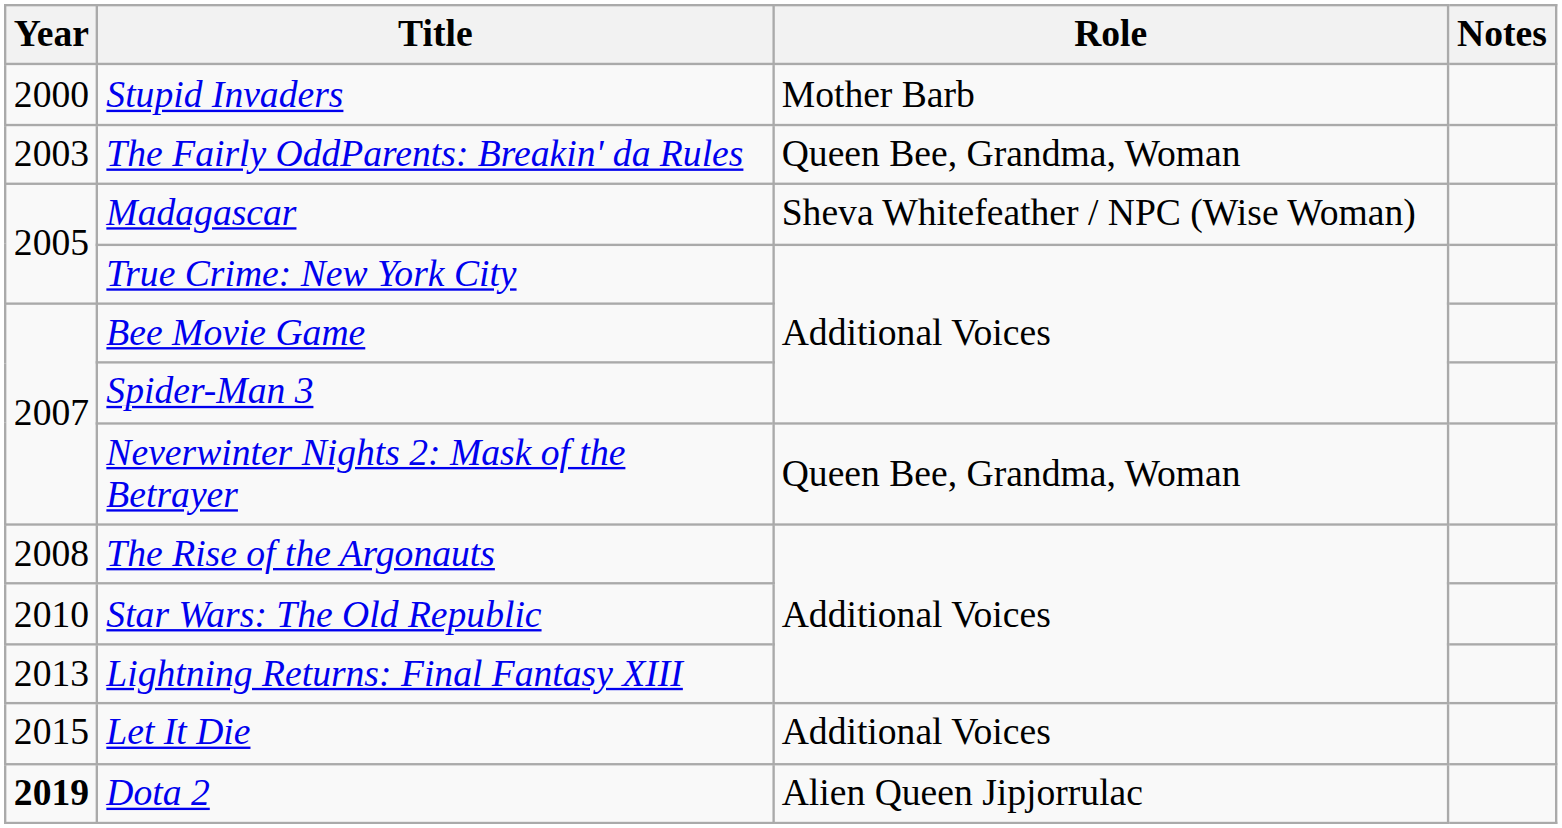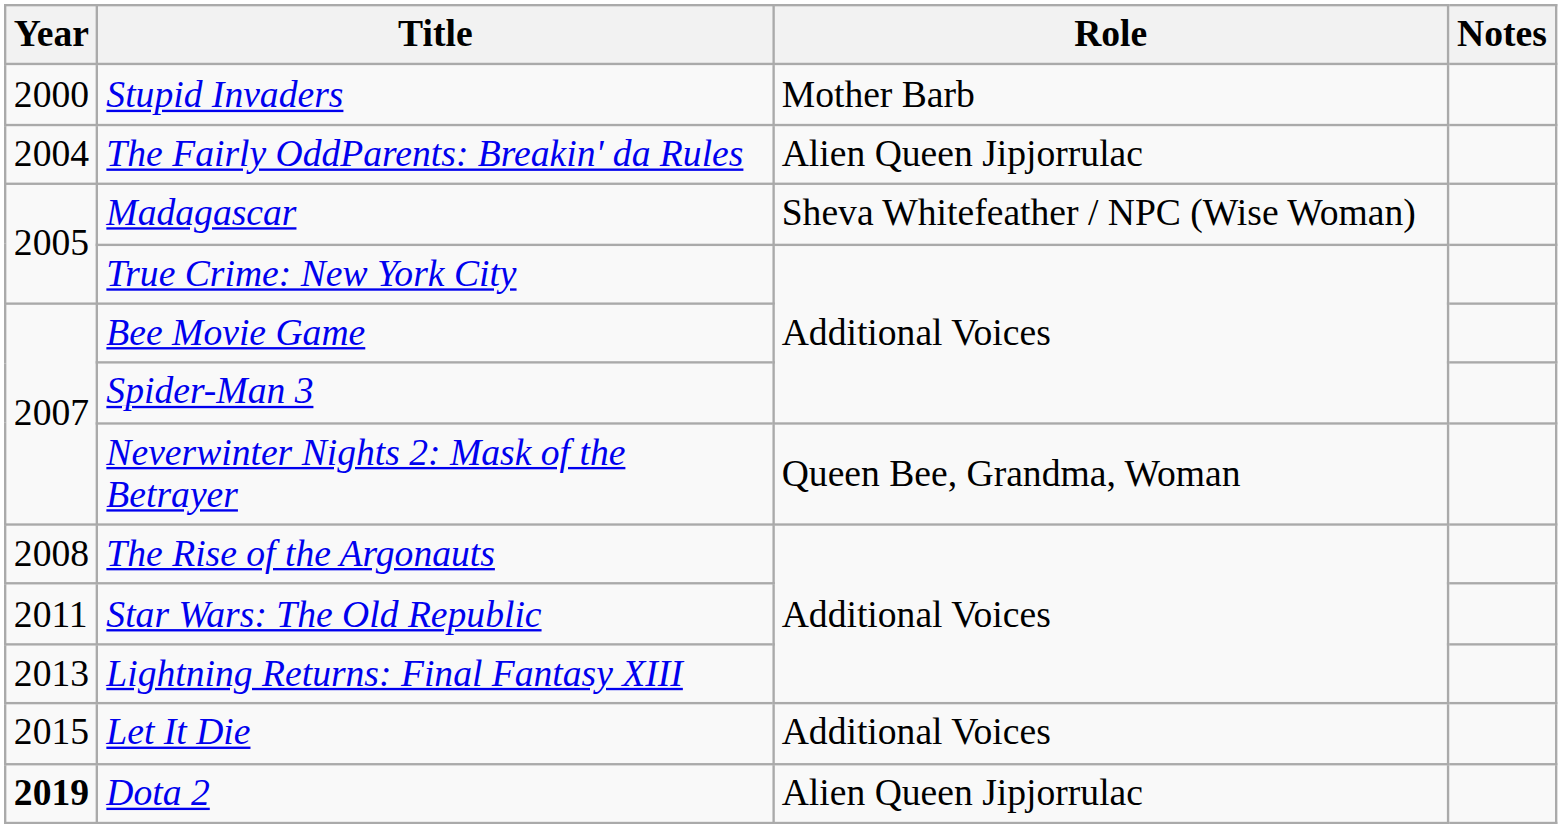The Fairly OddParents: Breakin' da Rules | Year: 2003 -> 2004
The Fairly OddParents: Breakin' da Rules | Role: Queen Bee, Grandma, Woman -> Alien Queen Jipjorrulac
Star Wars: The Old Republic | Year: 2010 -> 2011
